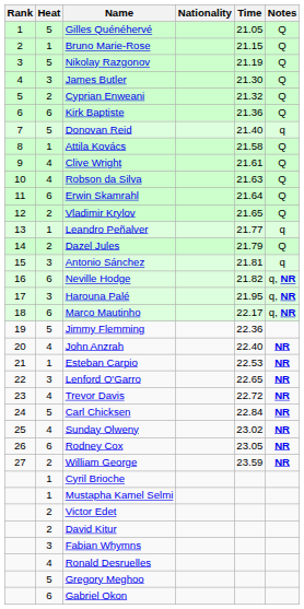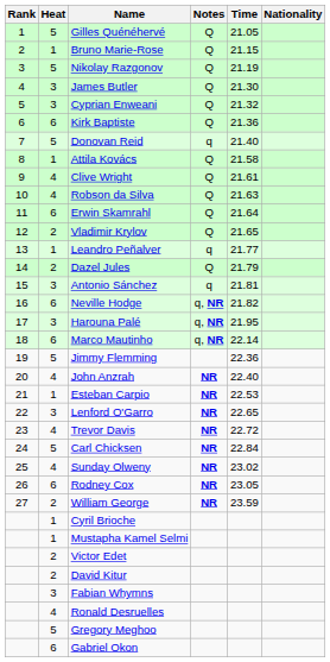columns swapped: Nationality <-> Notes
Cyprian Enweani | Heat: 2 -> 3
Marco Mautinho | Time: 22.17 -> 22.14
